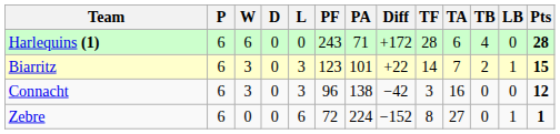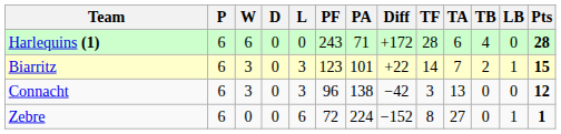Connacht | TA: 16 -> 13
